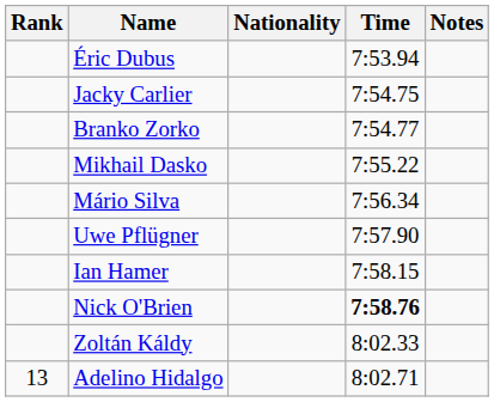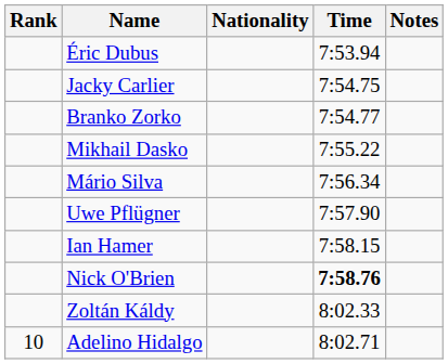Adelino Hidalgo | Rank: 13 -> 10
